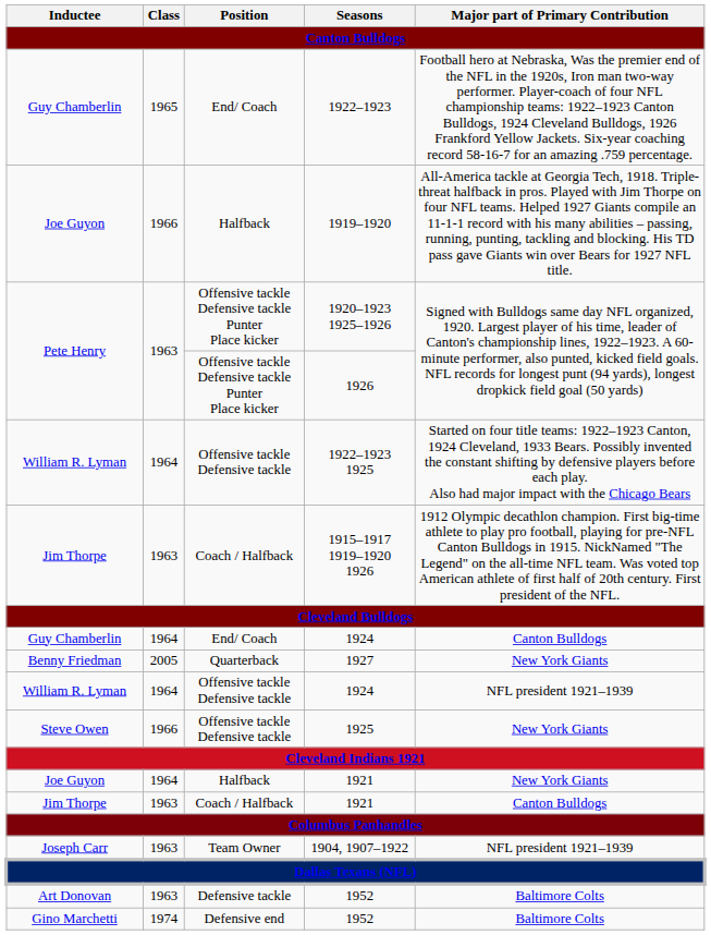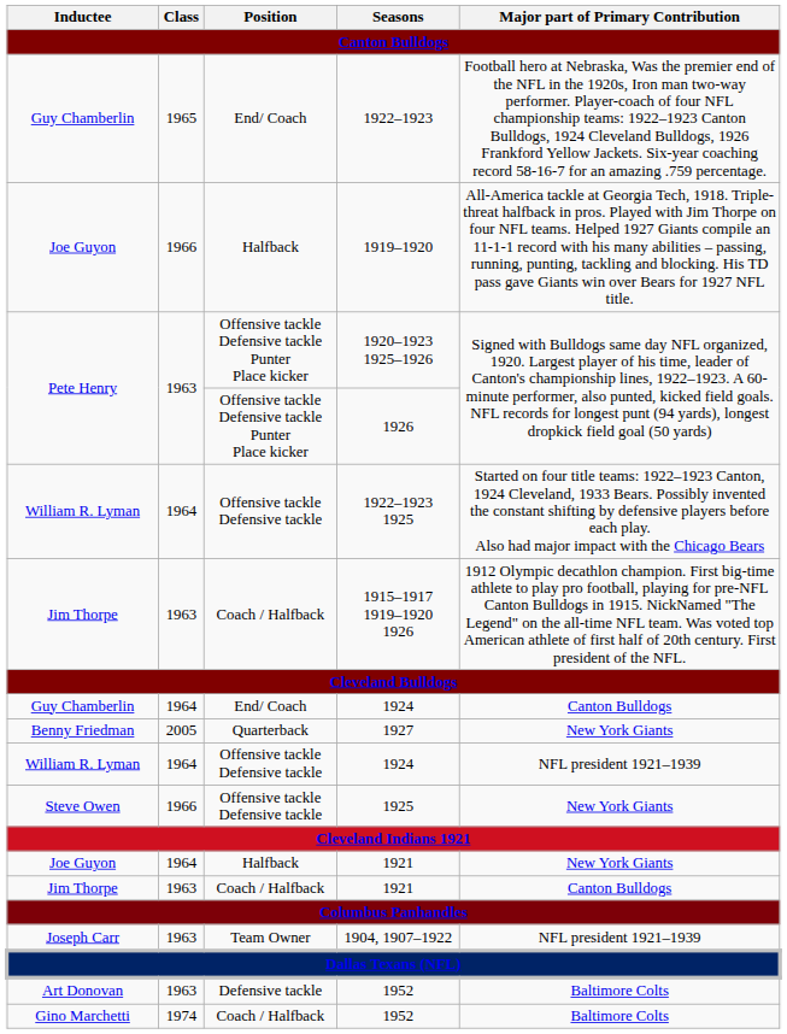Gino Marchetti / 1952 | Position: Defensive end -> Coach / Halfback
